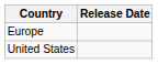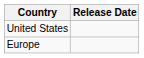rows swapped: United States <-> Europe
